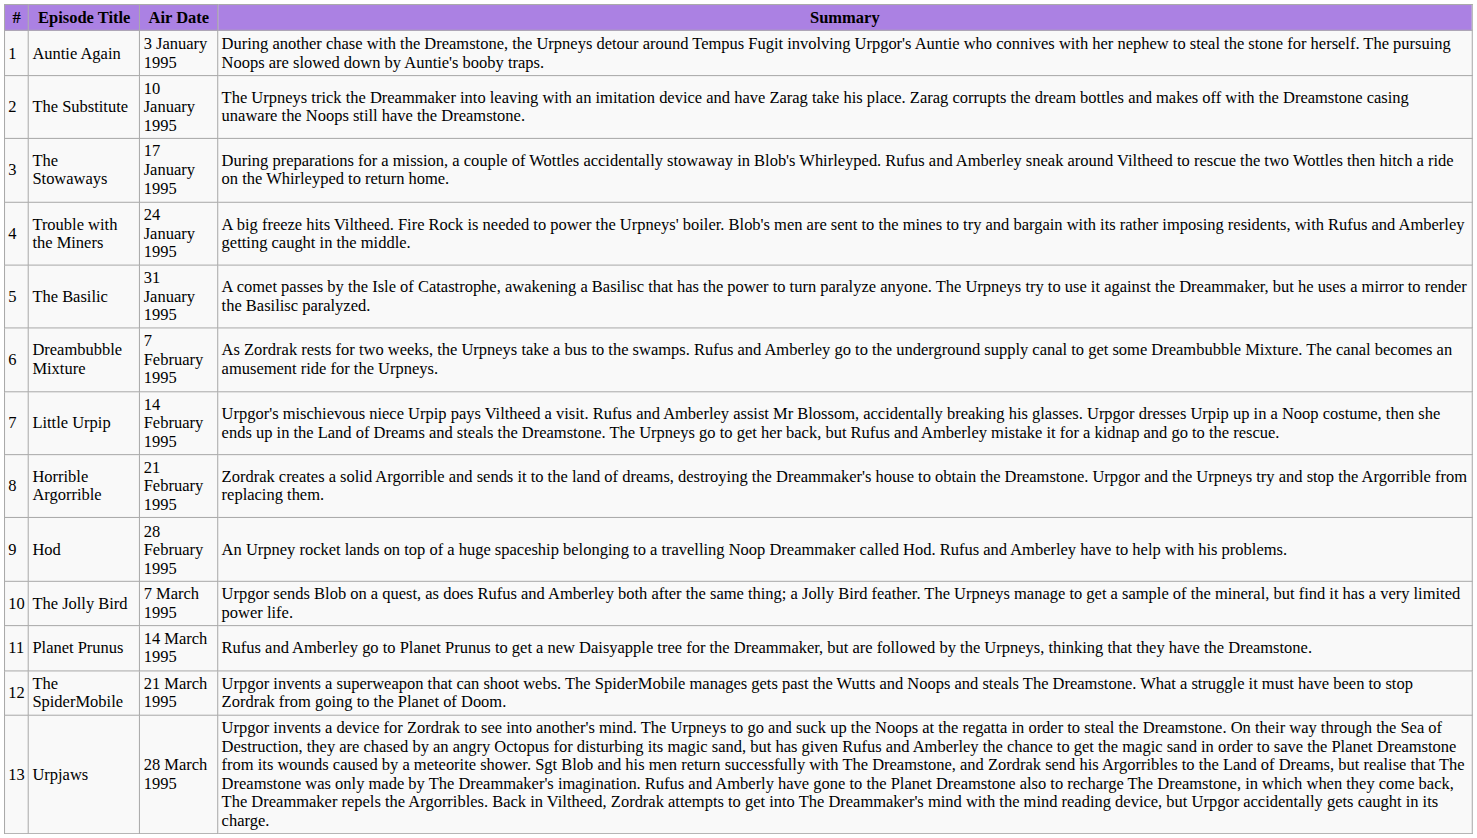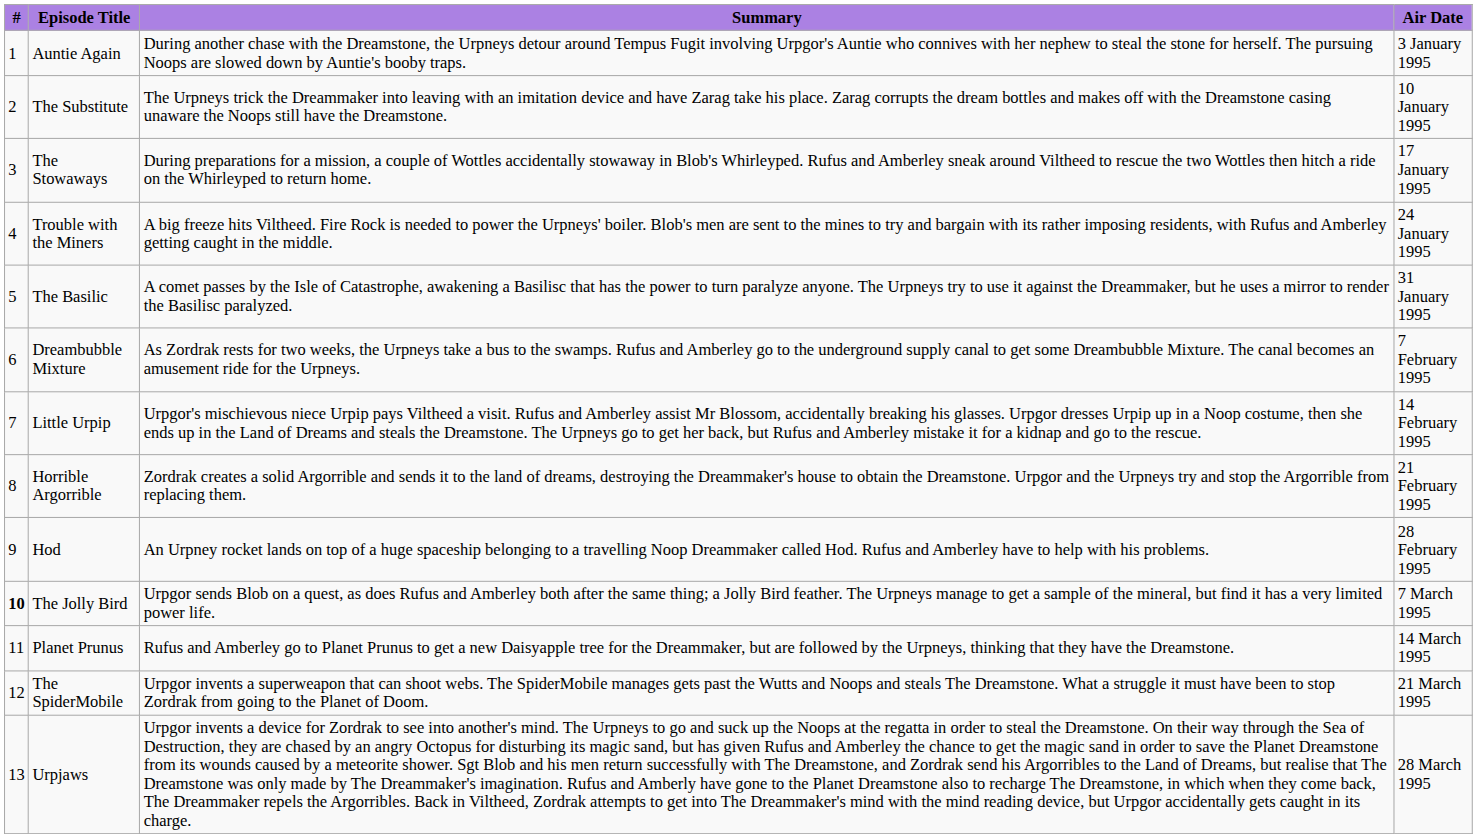columns swapped: Summary <-> Air Date
The Jolly Bird | #: normal -> bold
